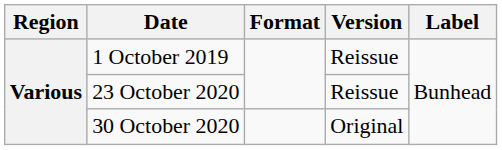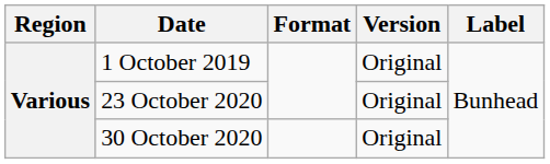1 October 2019 | Version: Reissue -> Original
23 October 2020 | Version: Reissue -> Original
